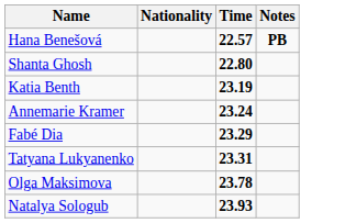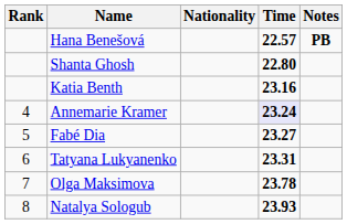+ column: Rank | 4 | 5 | 6 | 7 | 8
Katia Benth | Time: 23.19 -> 23.16
Annemarie Kramer | Time: no background -> lavender background
Fabé Dia | Time: 23.29 -> 23.27
